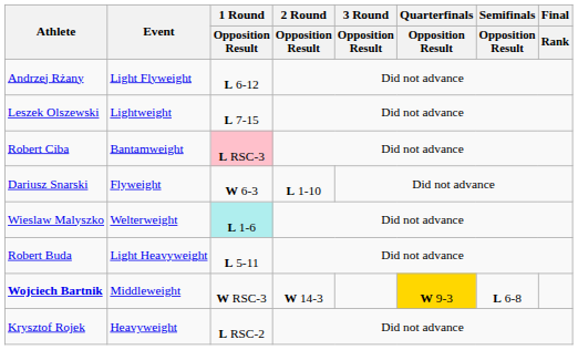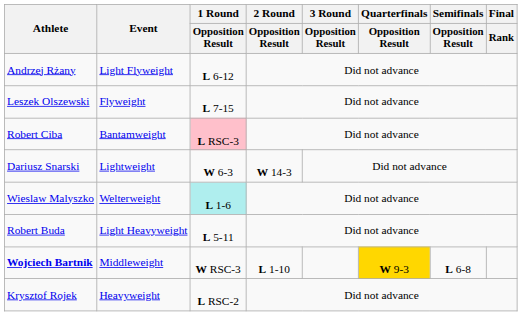Leszek Olszewski | Event: Lightweight -> Flyweight
Dariusz Snarski | Event: Flyweight -> Lightweight
Dariusz Snarski | 2 Round / Opposition Result: L 1-10 -> W 14-3
Wojciech Bartnik | 2 Round / Opposition Result: W 14-3 -> L 1-10
